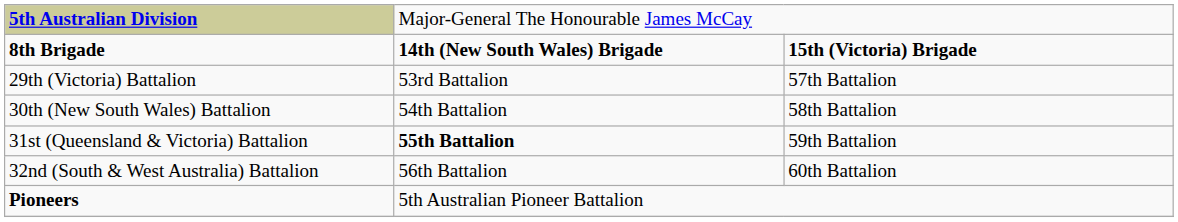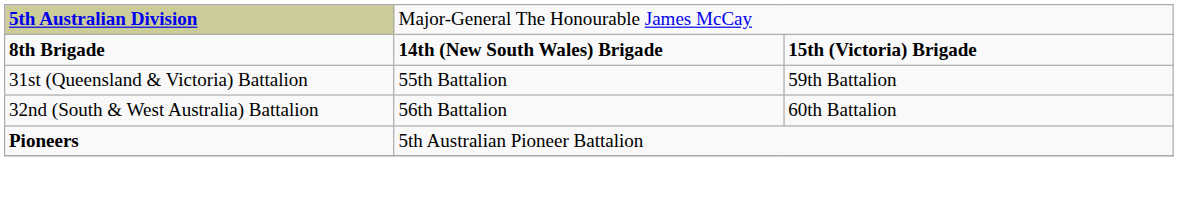- row: 29th (Victoria) Battalion | 53rd Battalion | 57th Battalion
- row: 30th (New South Wales) Battalion | 54th Battalion | 58th Battalion
31st (Queensland & Victoria) Battalion | column 2: bold -> normal
